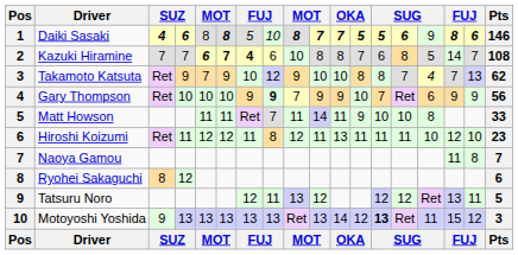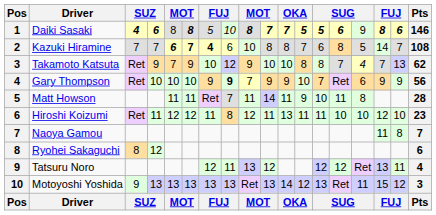Matt Howson | column 14: 10 -> 11
Matt Howson | Pts: 33 -> 28
Hiroshi Koizumi | column 14: 11 -> 10
Tatsuru Noro | Pts: 5 -> 4
Motoyoshi Yoshida | column 13: bold -> normal
